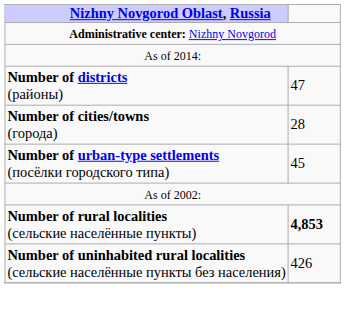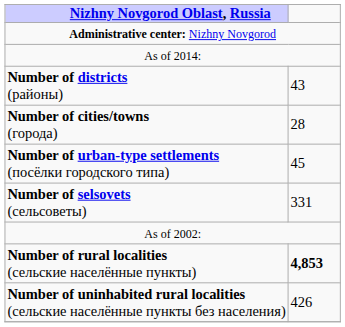Number of districts (районы) | column 2: 47 -> 43
+ row: Number of selsovets (сельсоветы) | 331
